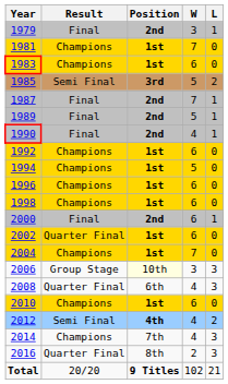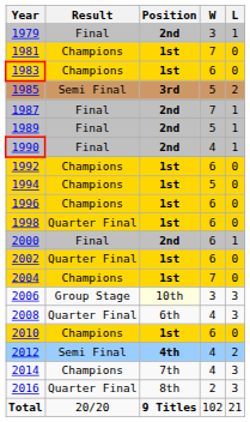1998 | Result: Champions -> Quarter Final
